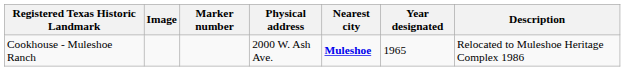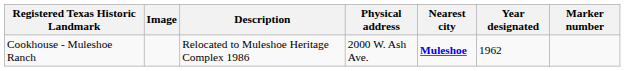columns swapped: Marker number <-> Description
Cookhouse - Muleshoe Ranch | Year designated: 1965 -> 1962
